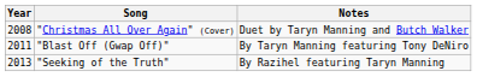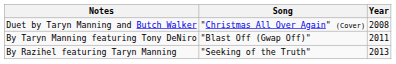columns swapped: Year <-> Notes
